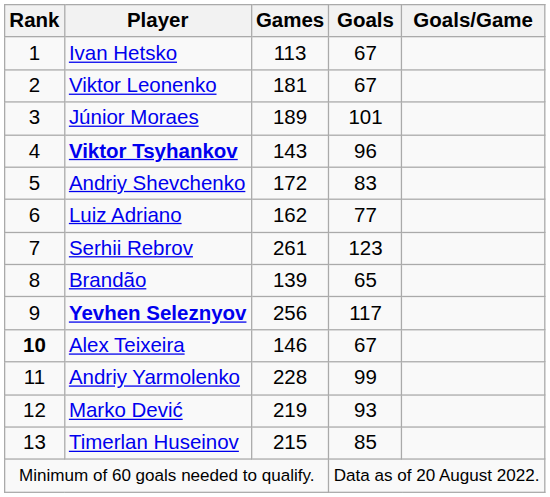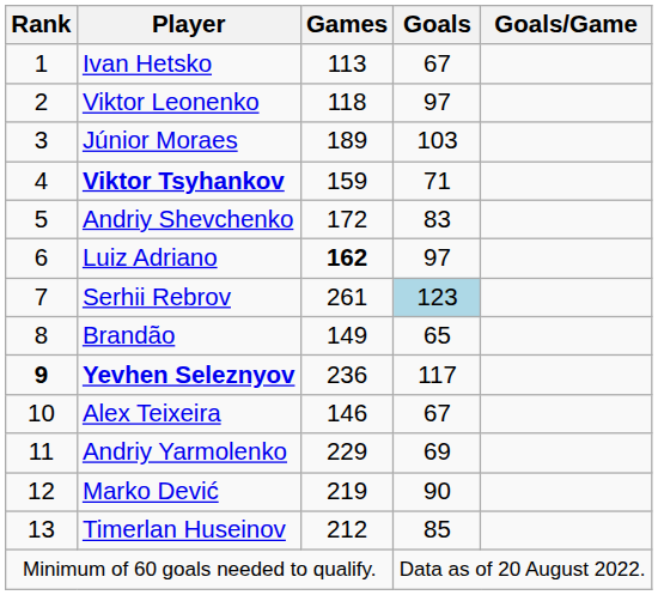Viktor Leonenko | Games: 181 -> 118
Viktor Leonenko | Goals: 67 -> 97
Júnior Moraes | Goals: 101 -> 103
Viktor Tsyhankov | Games: 143 -> 159
Viktor Tsyhankov | Goals: 96 -> 71
Luiz Adriano | Games: normal -> bold
Luiz Adriano | Goals: 77 -> 97
Serhii Rebrov | Goals: no background -> lightblue background
Brandão | Games: 139 -> 149
Yevhen Seleznyov | Rank: normal -> bold
Yevhen Seleznyov | Games: 256 -> 236
Alex Teixeira | Rank: bold -> normal
Andriy Yarmolenko | Games: 228 -> 229
Andriy Yarmolenko | Goals: 99 -> 69
Marko Dević | Goals: 93 -> 90
Timerlan Huseinov | Games: 215 -> 212
